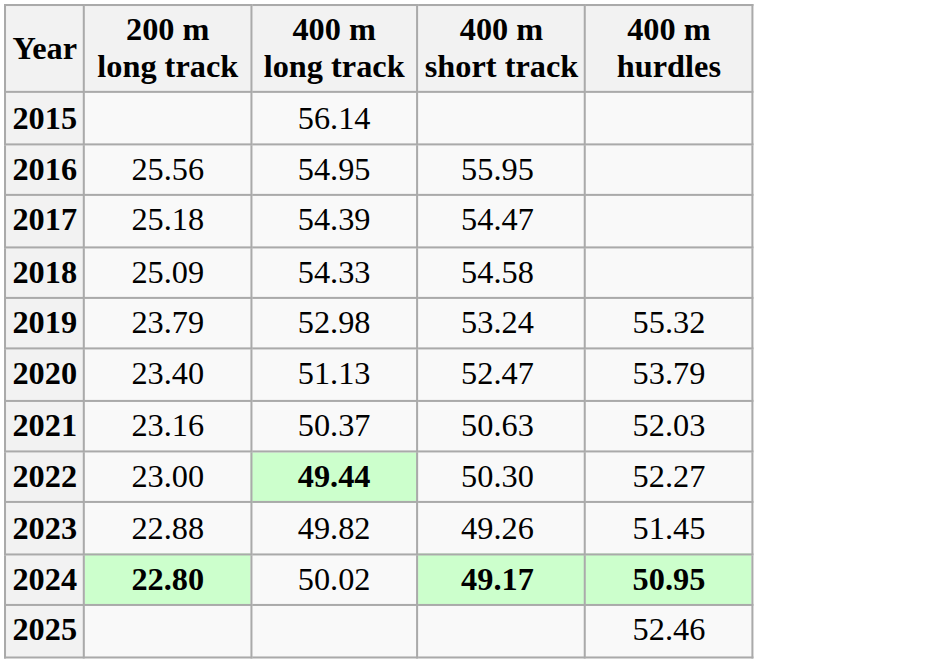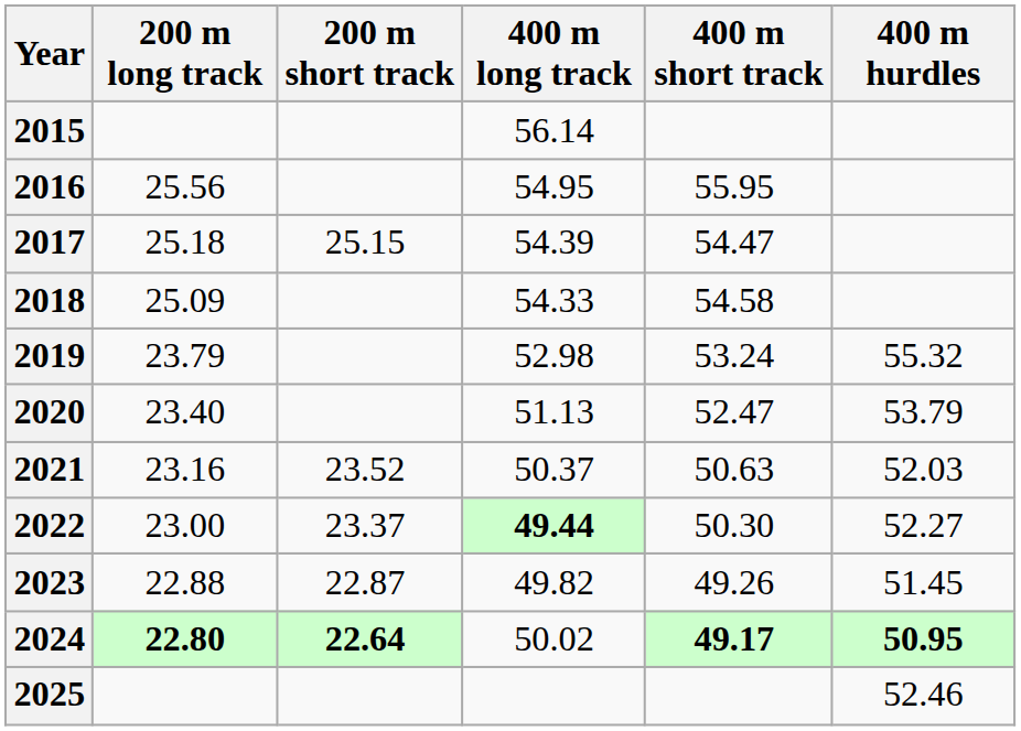+ column: 200 m short track | 25.15 | 23.52 | 23.37 | 22.87 | 22.64
